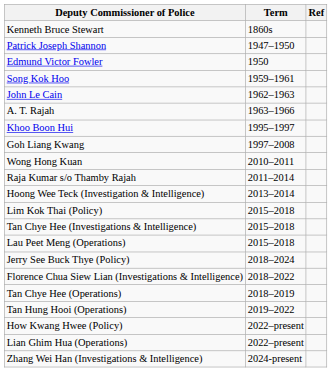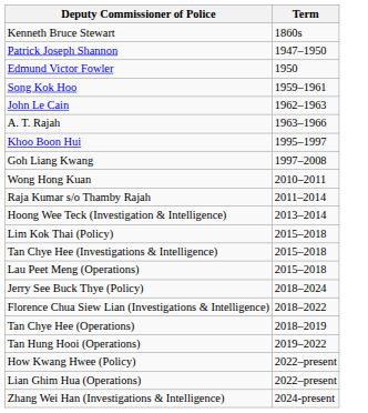- column: Ref
